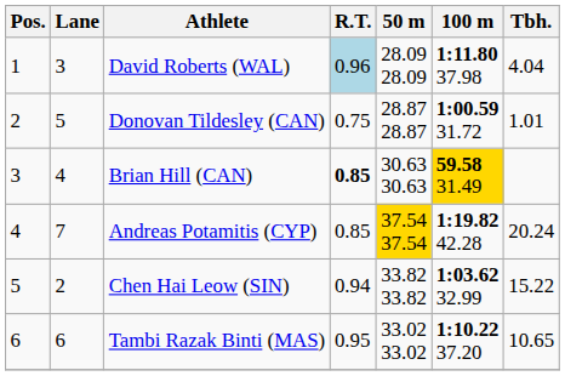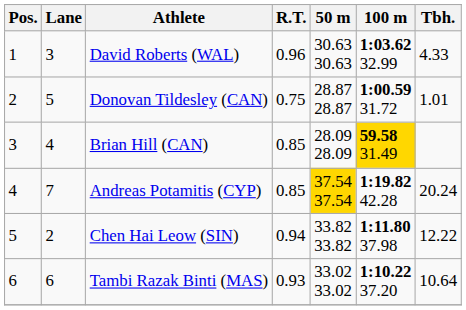David Roberts (WAL) | R.T.: lightblue background -> no background
David Roberts (WAL) | 50 m: 28.09 28.09 -> 30.63 30.63
David Roberts (WAL) | 100 m: 1:11.80 37.98 -> 1:03.62 32.99
David Roberts (WAL) | Tbh.: 4.04 -> 4.33
Brian Hill (CAN) | R.T.: bold -> normal
Brian Hill (CAN) | 50 m: 30.63 30.63 -> 28.09 28.09
Chen Hai Leow (SIN) | 100 m: 1:03.62 32.99 -> 1:11.80 37.98
Chen Hai Leow (SIN) | Tbh.: 15.22 -> 12.22
Tambi Razak Binti (MAS) | R.T.: 0.95 -> 0.93
Tambi Razak Binti (MAS) | Tbh.: 10.65 -> 10.64
